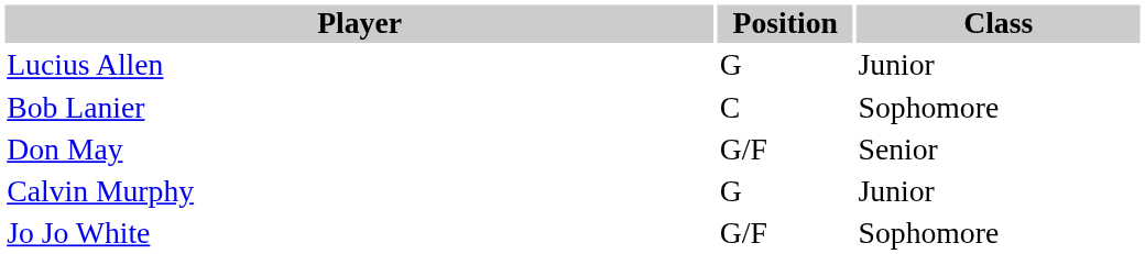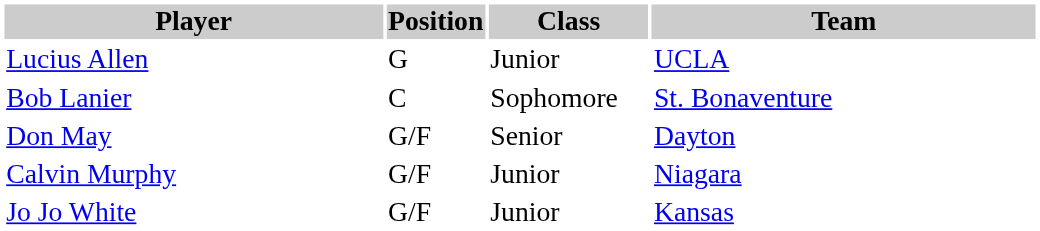+ column: Team | UCLA | St. Bonaventure | Dayton | Niagara | Kansas
Calvin Murphy | Position: G -> G/F
Jo Jo White | Class: Sophomore -> Junior
